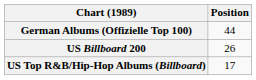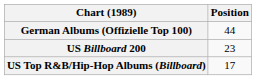US Billboard 200 | Position: 26 -> 23
